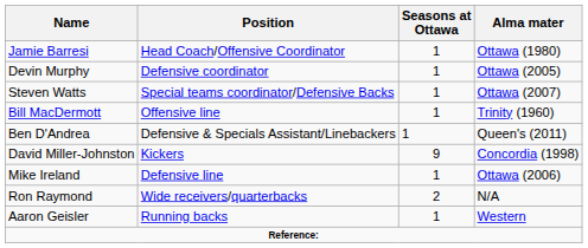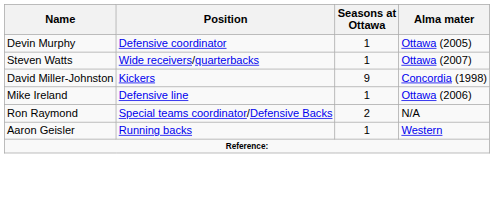- row: Jamie Barresi | Head Coach/Offensive Coordinator | 1 | Ottawa (1980)
Steven Watts | Position: Special teams coordinator/Defensive Backs -> Wide receivers/quarterbacks
- row: Bill MacDermott | Offensive line | 1 | Trinity (1960)
- row: Ben D'Andrea | Defensive & Specials Assistant/Linebackers | 1 | Queen's (2011)
Ron Raymond | Position: Wide receivers/quarterbacks -> Special teams coordinator/Defensive Backs
